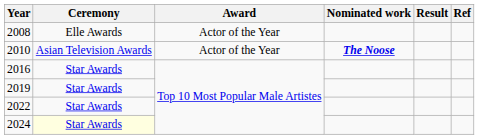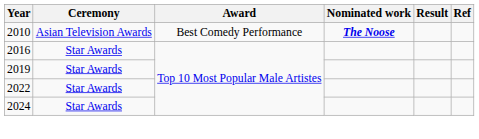- row: 2008 | Elle Awards | Actor of the Year
2010 | Award: Actor of the Year -> Best Comedy Performance
2024 | Ceremony: lightyellow background -> no background
